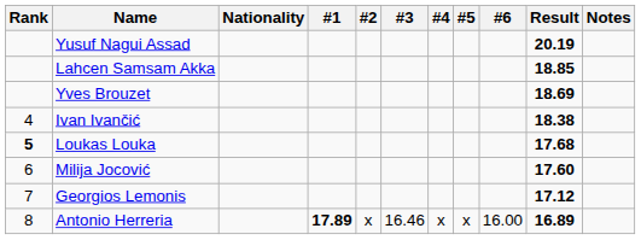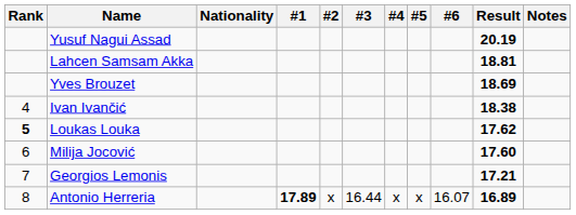Lahcen Samsam Akka | Result: 18.85 -> 18.81
Loukas Louka | Result: 17.68 -> 17.62
Georgios Lemonis | Result: 17.12 -> 17.21
Antonio Herreria | #3: 16.46 -> 16.44
Antonio Herreria | #6: 16.00 -> 16.07
